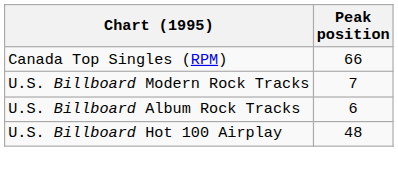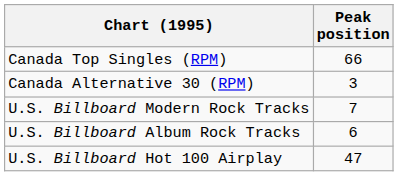+ row: Canada Alternative 30 (RPM) | 3
U.S. Billboard Hot 100 Airplay | Peak position: 48 -> 47
